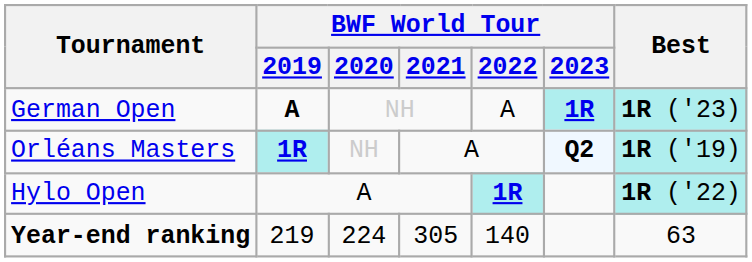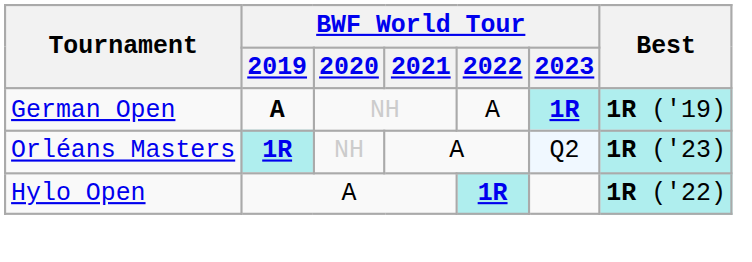German Open | Best: 1R ('23) -> 1R ('19)
Orléans Masters | BWF World Tour / 2023: bold -> normal
Orléans Masters | Best: 1R ('19) -> 1R ('23)
- row: Year-end ranking | 219 | 224 | 305 | 140 | 63
